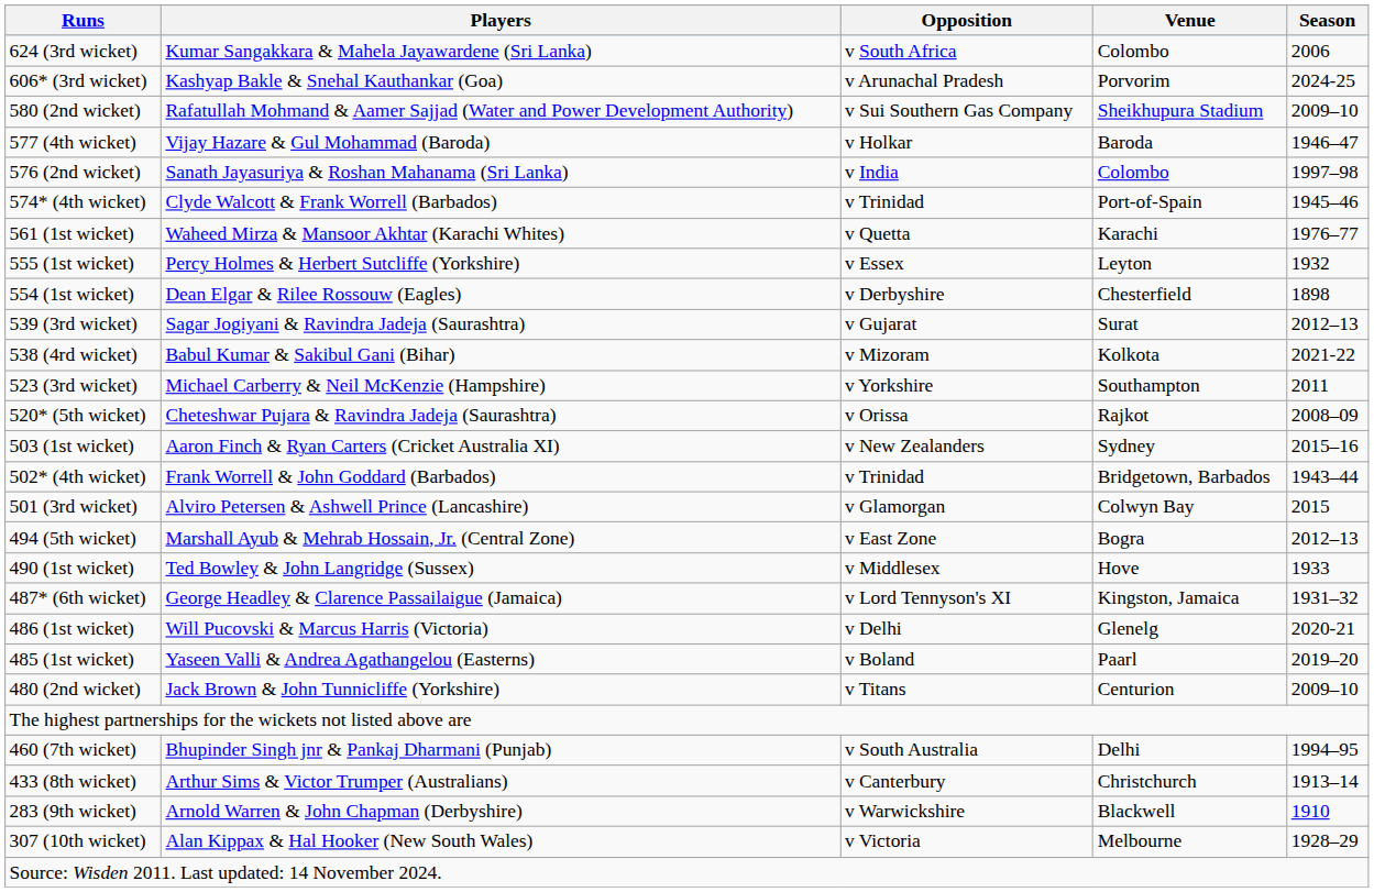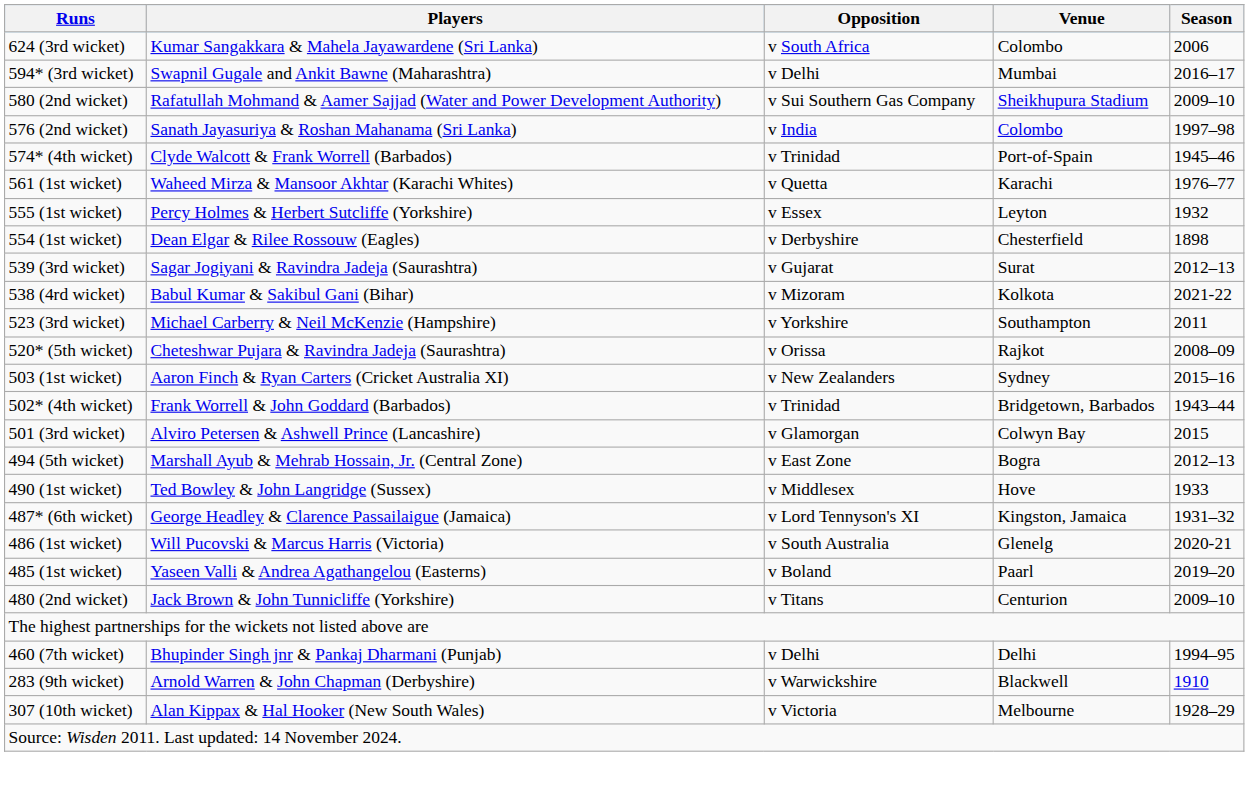- row: 606* (3rd wicket) | Kashyap Bakle & Snehal Kauthankar (Goa) | v Arunachal Pradesh | Porvorim | 2024-25
+ row: 594* (3rd wicket) | Swapnil Gugale and Ankit Bawne (Maharashtra) | v Delhi | Mumbai | 2016–17
- row: 577 (4th wicket) | Vijay Hazare & Gul Mohammad (Baroda) | v Holkar | Baroda | 1946–47
486 (1st wicket) | Opposition: v Delhi -> v South Australia
460 (7th wicket) | Opposition: v South Australia -> v Delhi
- row: 433 (8th wicket) | Arthur Sims & Victor Trumper (Australians) | v Canterbury | Christchurch | 1913–14
